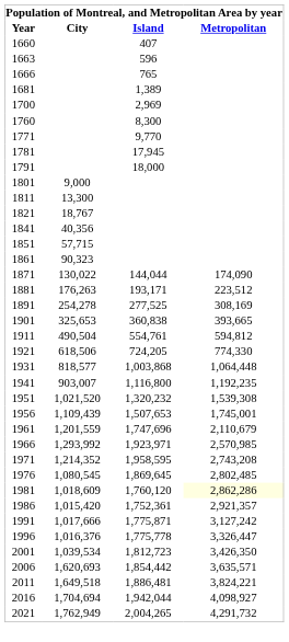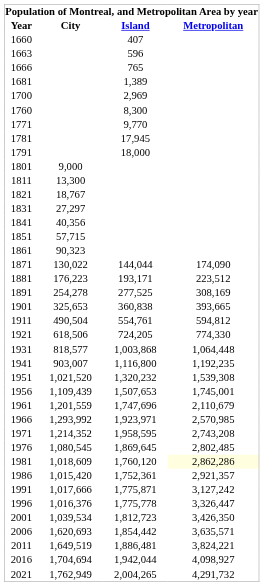+ row: 1831 | 27,297
1881 | City: 176,263 -> 176,223
2011 | City: 1,649,518 -> 1,649,519
